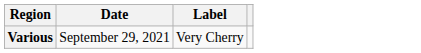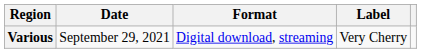+ column: Format | Digital download, streaming
